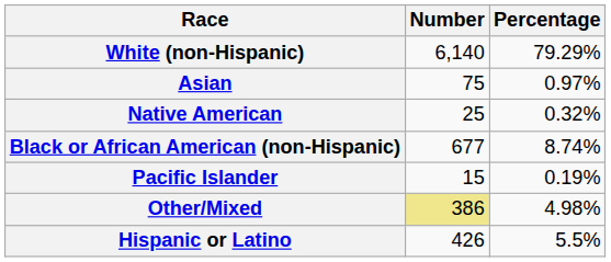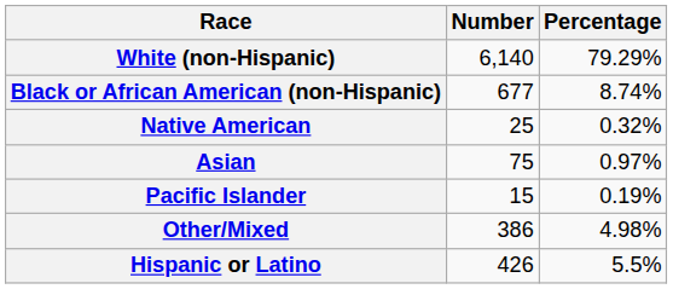rows swapped: Black or African American (non-Hispanic) <-> Asian
Other/Mixed | Number: khaki background -> no background
